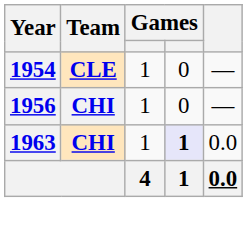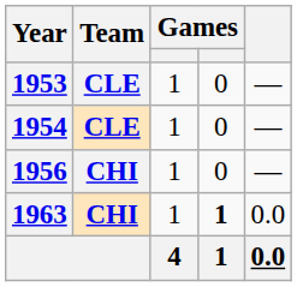+ row: 1953 | CLE | 1 | 0 | —
1963 | column 4: lavender background -> no background
